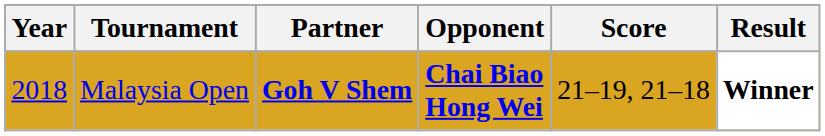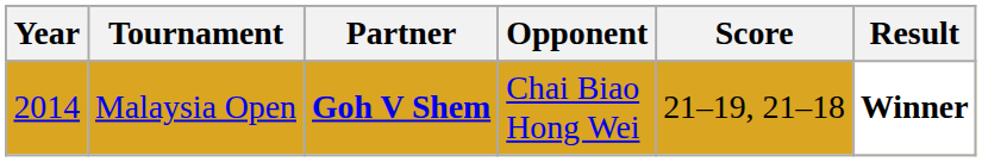Malaysia Open | Year: 2018 -> 2014
Malaysia Open | Opponent: bold -> normal
